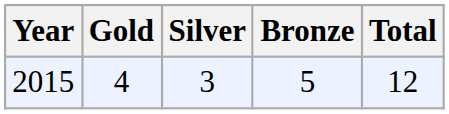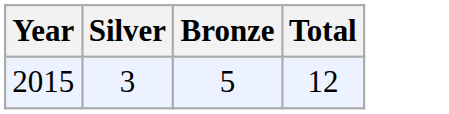- column: Gold | 4
